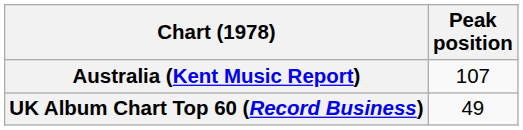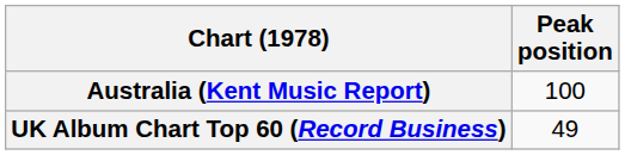Australia (Kent Music Report) | Peak position: 107 -> 100
